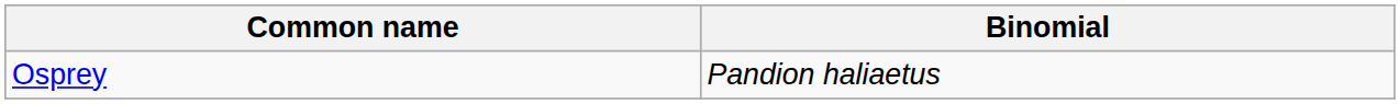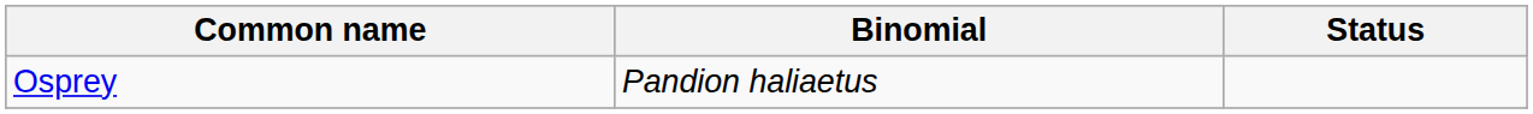+ column: Status
